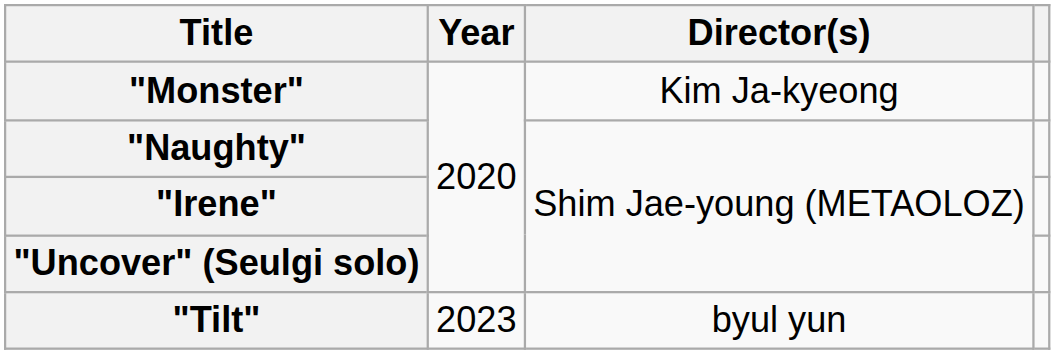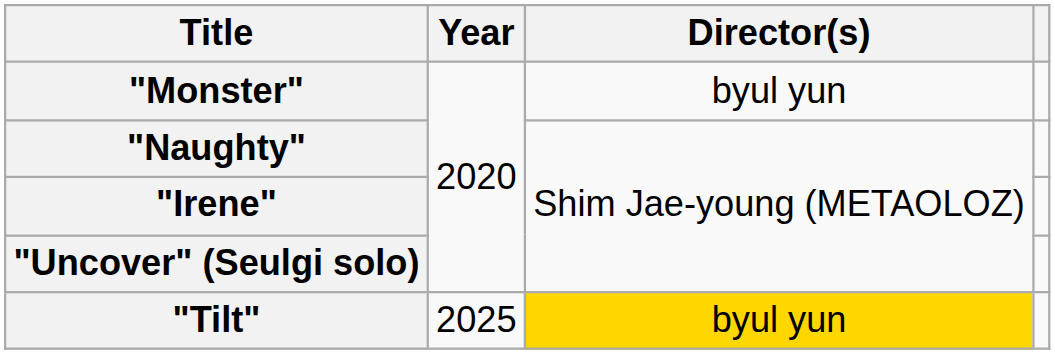"Monster" | Director(s): Kim Ja-kyeong -> byul yun
"Tilt" | Year: 2023 -> 2025
"Tilt" | Director(s): no background -> gold background
